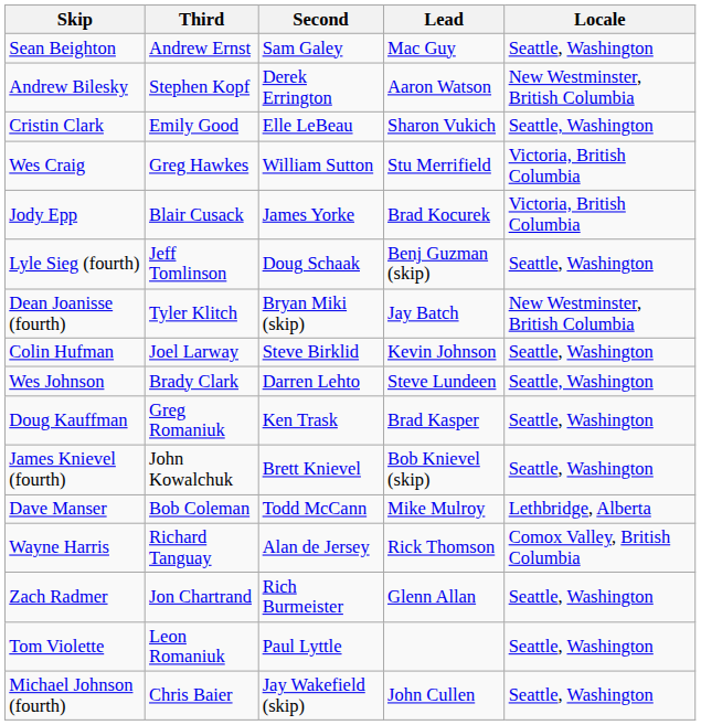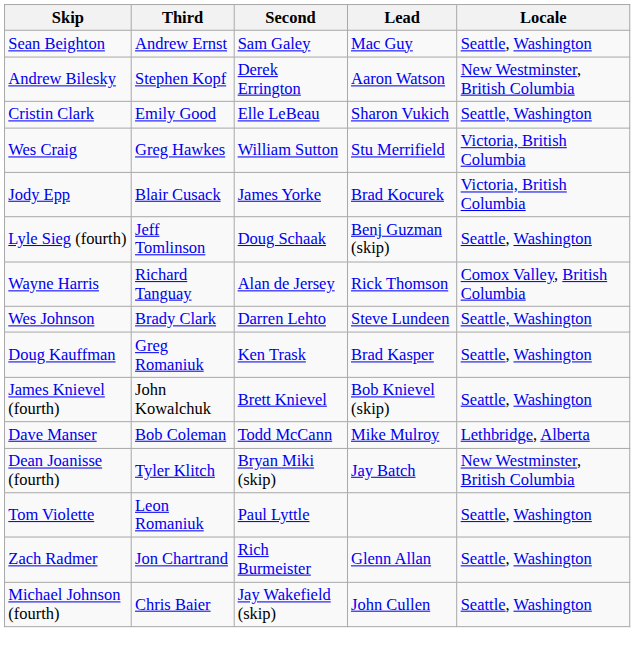rows swapped: Wayne Harris <-> Dean Joanisse (fourth)
- row: Colin Hufman | Joel Larway | Steve Birklid | Kevin Johnson | Seattle, Washington
rows swapped: Zach Radmer <-> Tom Violette
